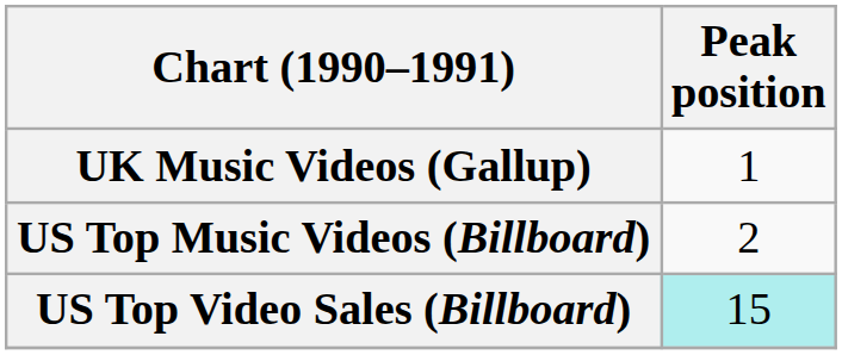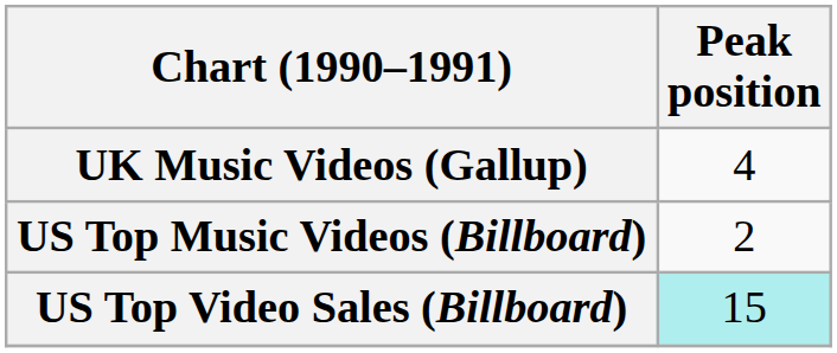UK Music Videos (Gallup) | Peak position: 1 -> 4
